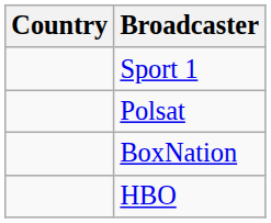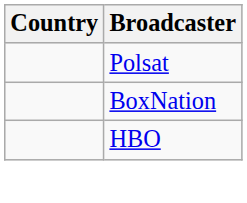- row: Sport 1
